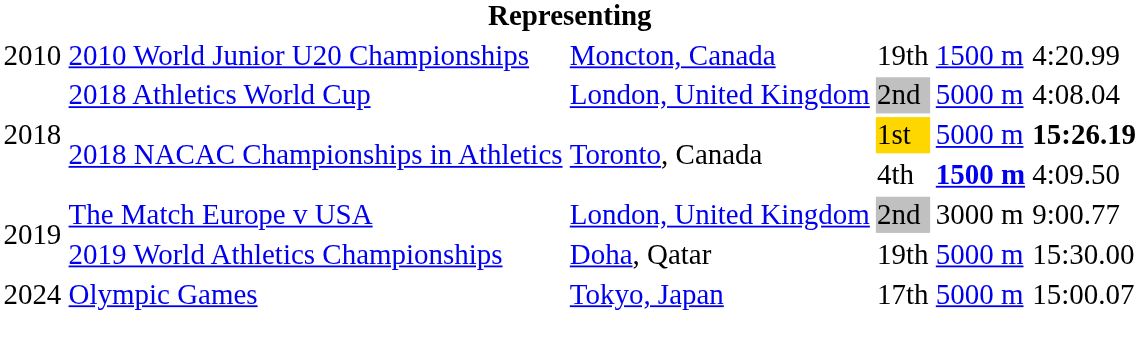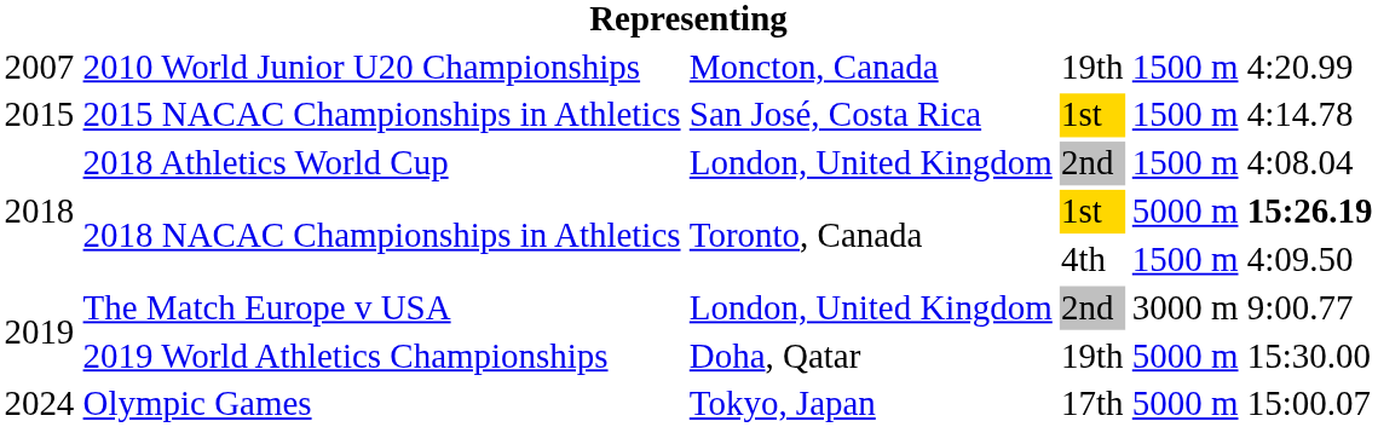2010 World Junior U20 Championships | column 1: 2010 -> 2007
+ row: 2015 | 2015 NACAC Championships in Athletics | San José, Costa Rica | 1st | 1500 m | 4:14.78
2018 Athletics World Cup | column 5: 5000 m -> 1500 m
2018 NACAC Championships in Athletics / 4th | column 5: bold -> normal
